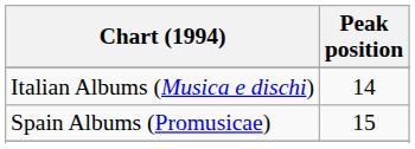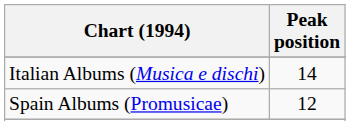Spain Albums (Promusicae) | Peak position: 15 -> 12
